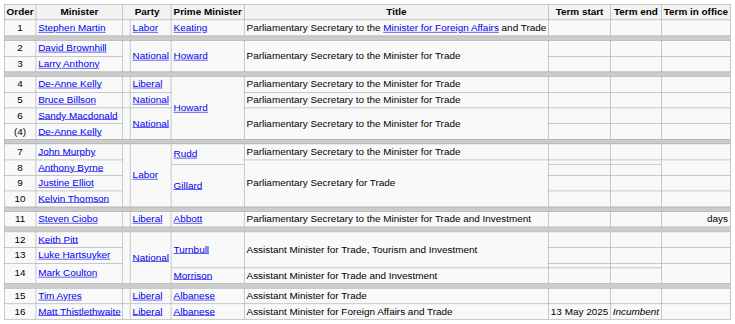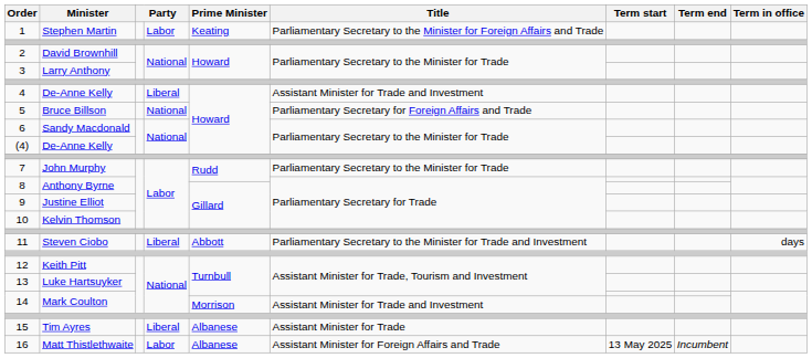4 | Title: Parliamentary Secretary to the Minister for Trade -> Assistant Minister for Trade and Investment
5 | Title: Parliamentary Secretary to the Minister for Trade -> Parliamentary Secretary for Foreign Affairs and Trade
16 | column 4: Liberal -> Labor
